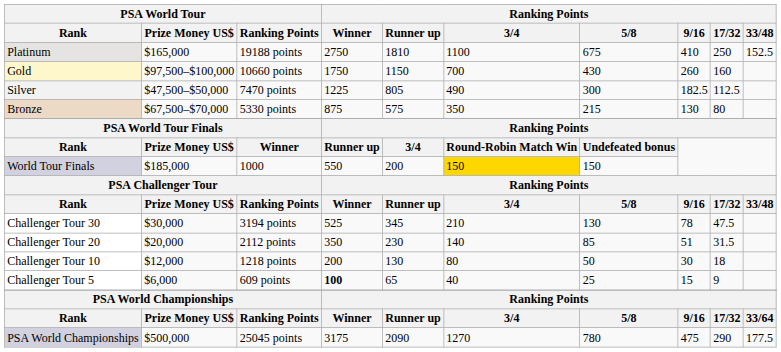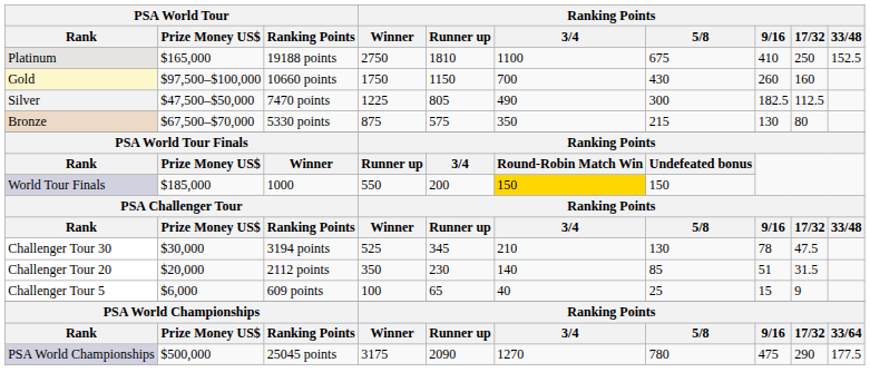- row: Challenger Tour 10 | $12,000 | 1218 points | 200 | 130 | 80 | 50 | 30 | 18
Challenger Tour 5 | Ranking Points / Winner: bold -> normal
